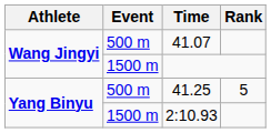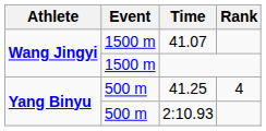41.07 | Event: 500 m -> 1500 m
41.25 | Rank: 5 -> 4
2:10.93 | Event: 1500 m -> 500 m
